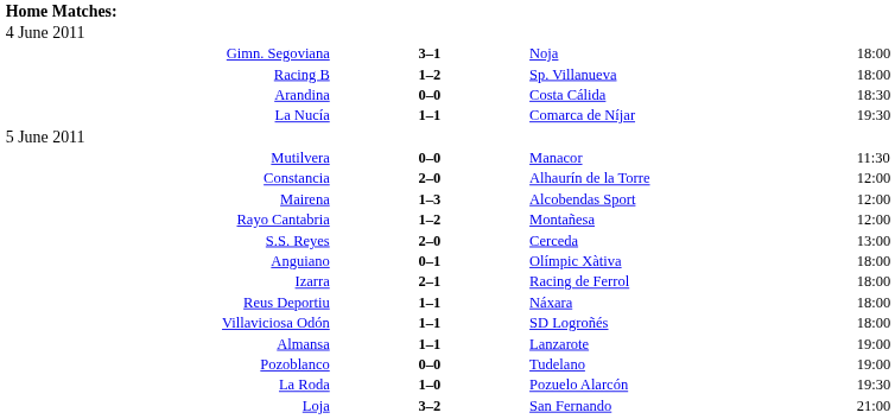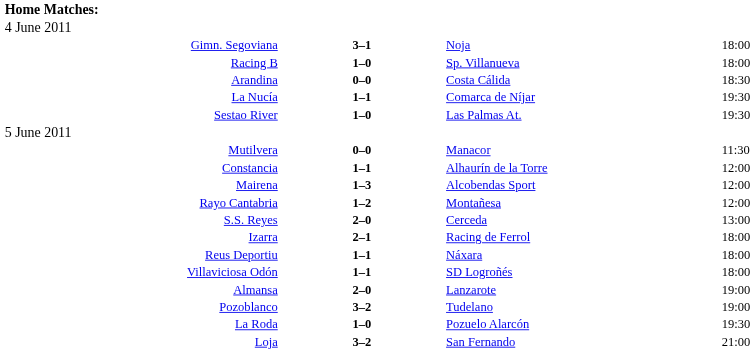Racing B | column 2: 1–2 -> 1–0
+ row: Sestao River | 1–0 | Las Palmas At. | 19:30
Constancia | column 2: 2–0 -> 1–1
- row: Anguiano | 0–1 | Olímpic Xàtiva | 18:00
Almansa | column 2: 1–1 -> 2–0
Pozoblanco | column 2: 0–0 -> 3–2
